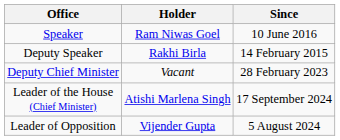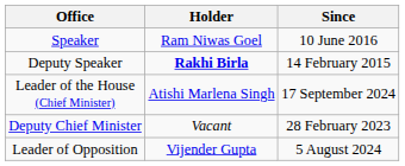Deputy Speaker | Holder: normal -> bold
rows swapped: Leader of the House (Chief Minister) <-> Deputy Chief Minister
